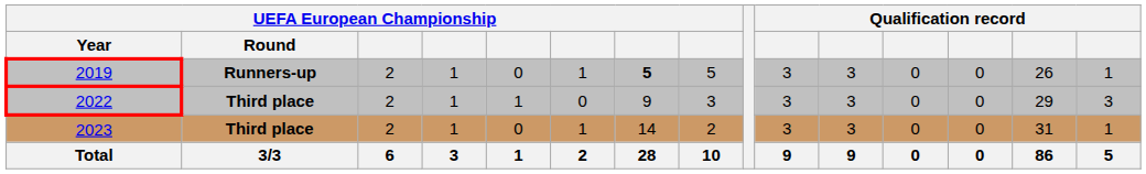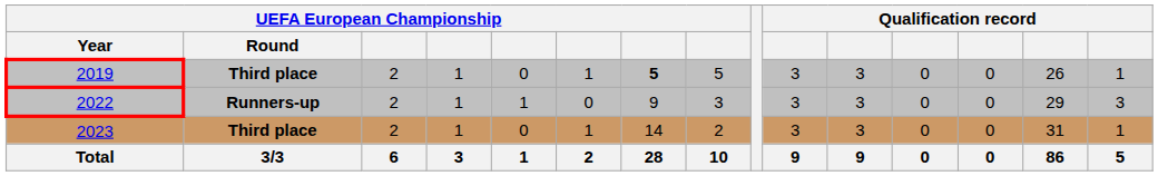2019 | UEFA European Championship / Round: Runners-up -> Third place
2022 | UEFA European Championship / Round: Third place -> Runners-up
